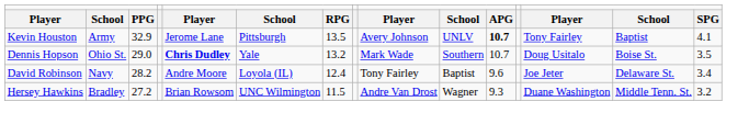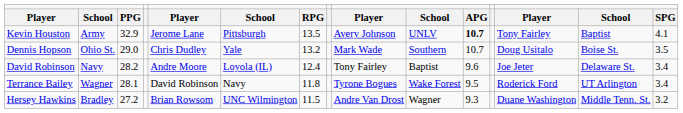Dennis Hopson | column 5: bold -> normal
+ row: Terrance Bailey | Wagner | 28.1 | David Robinson | Navy | 11.8 | Tyrone Bogues | Wake Forest | 9.5 | Roderick Ford | UT Arlington | 3.4
